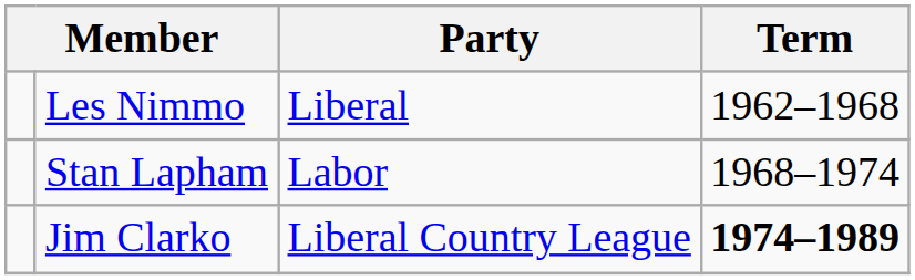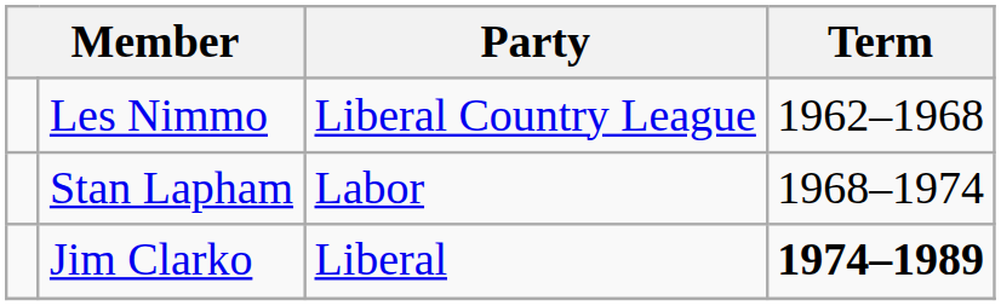Les Nimmo | Party: Liberal -> Liberal Country League
Jim Clarko | Party: Liberal Country League -> Liberal
